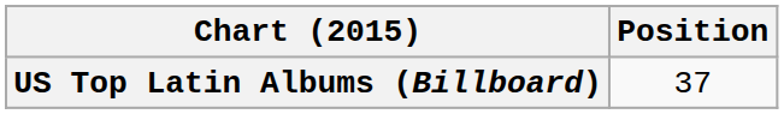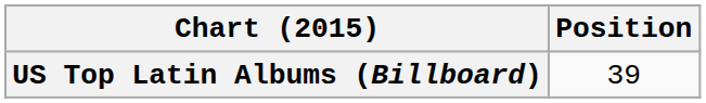US Top Latin Albums (Billboard) | Position: 37 -> 39
